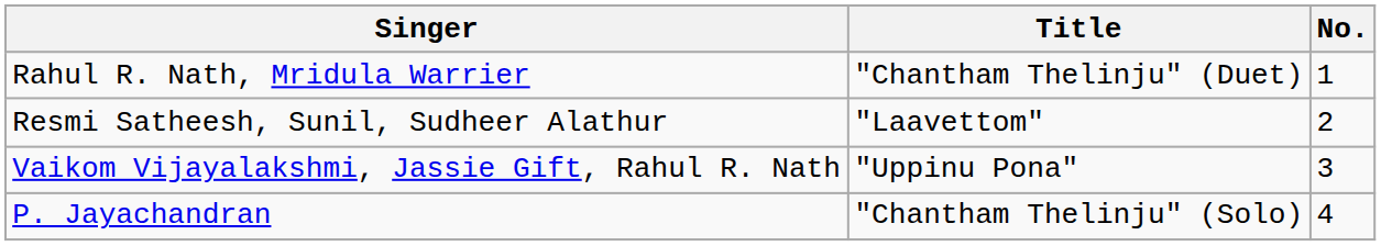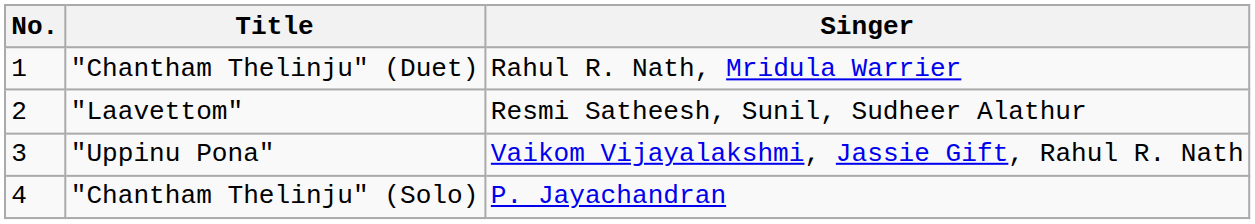columns swapped: No. <-> Singer
